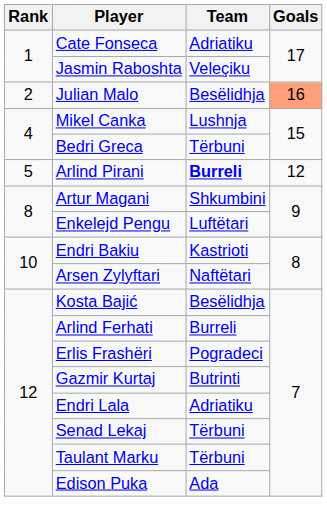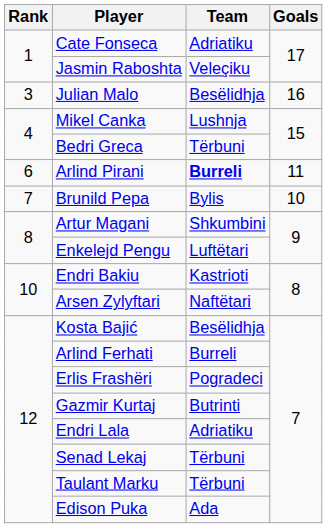Julian Malo | Rank: 2 -> 3
Julian Malo | Goals: lightsalmon background -> no background
Arlind Pirani | Rank: 5 -> 6
Arlind Pirani | Goals: 12 -> 11
+ row: 7 | Brunild Pepa | Bylis | 10
